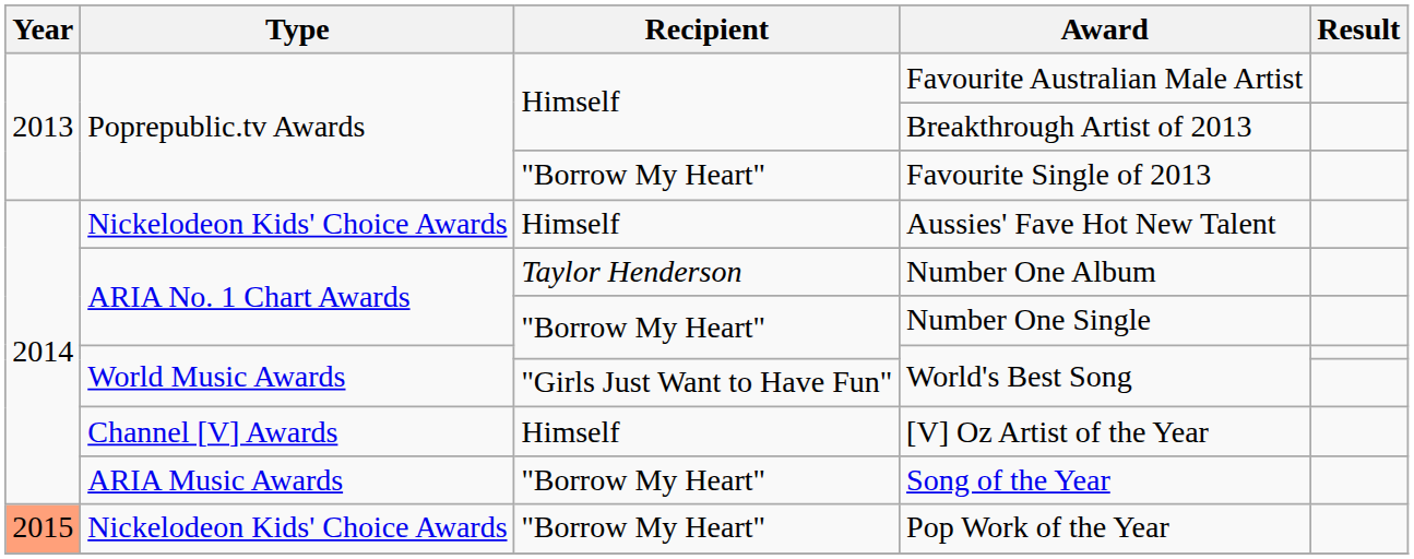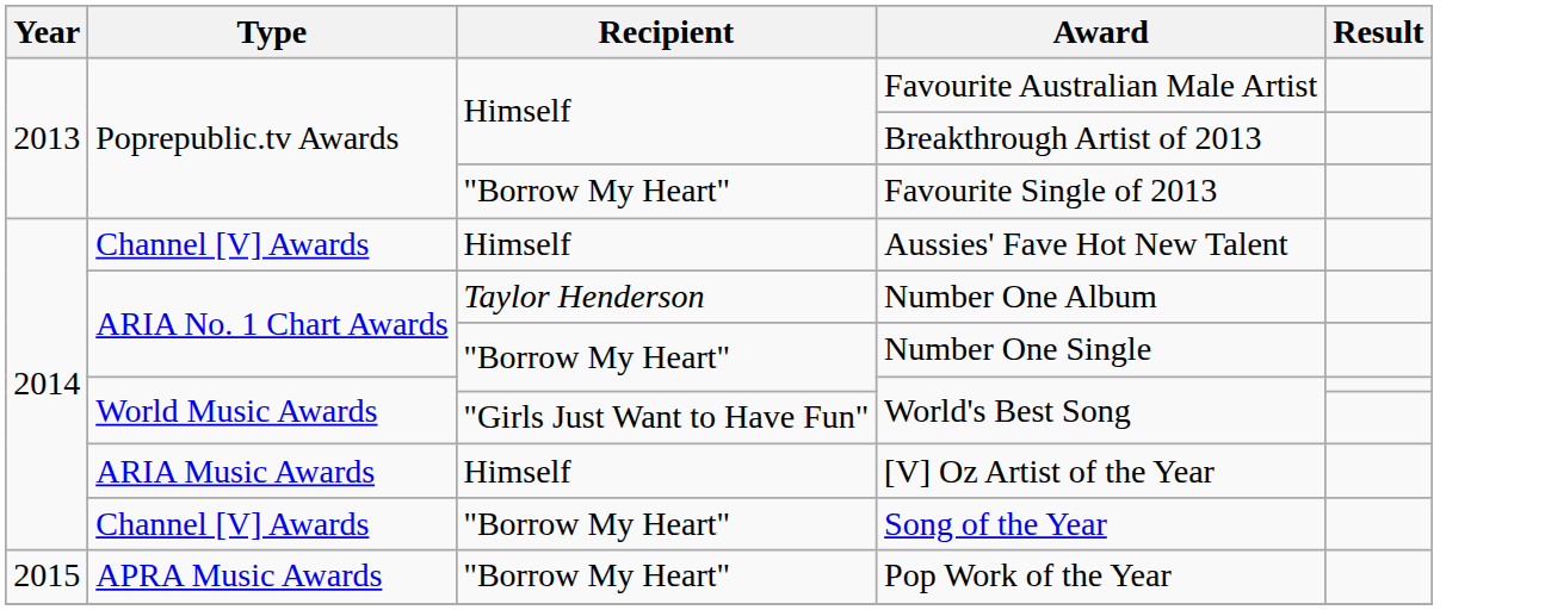Aussies' Fave Hot New Talent | Type: Nickelodeon Kids' Choice Awards -> Channel [V] Awards
[V] Oz Artist of the Year | Type: Channel [V] Awards -> ARIA Music Awards
Song of the Year | Type: ARIA Music Awards -> Channel [V] Awards
Pop Work of the Year | Year: lightsalmon background -> no background
Pop Work of the Year | Type: Nickelodeon Kids' Choice Awards -> APRA Music Awards
